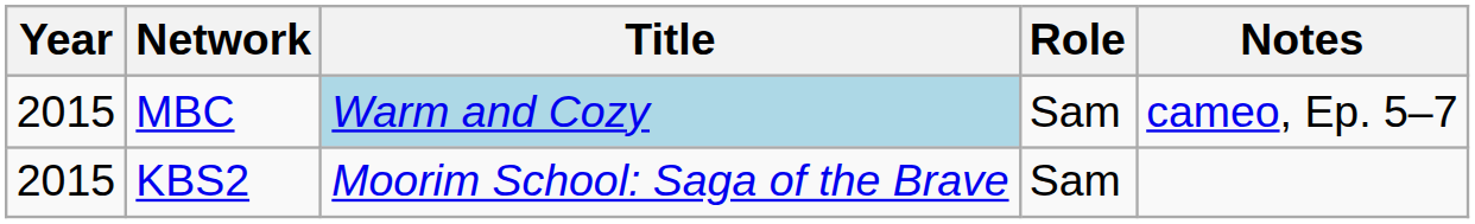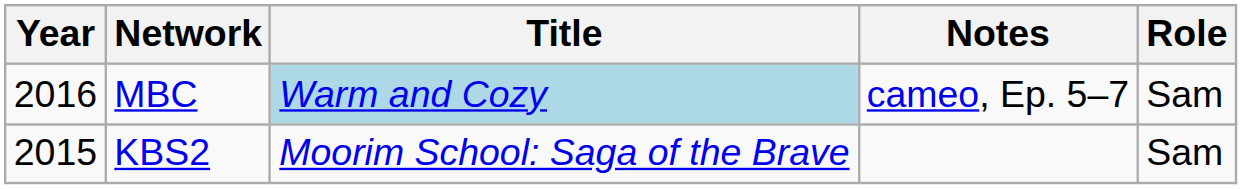columns swapped: Role <-> Notes
MBC | Year: 2015 -> 2016
